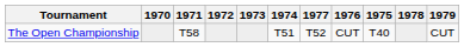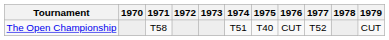columns swapped: 1975 <-> 1977
